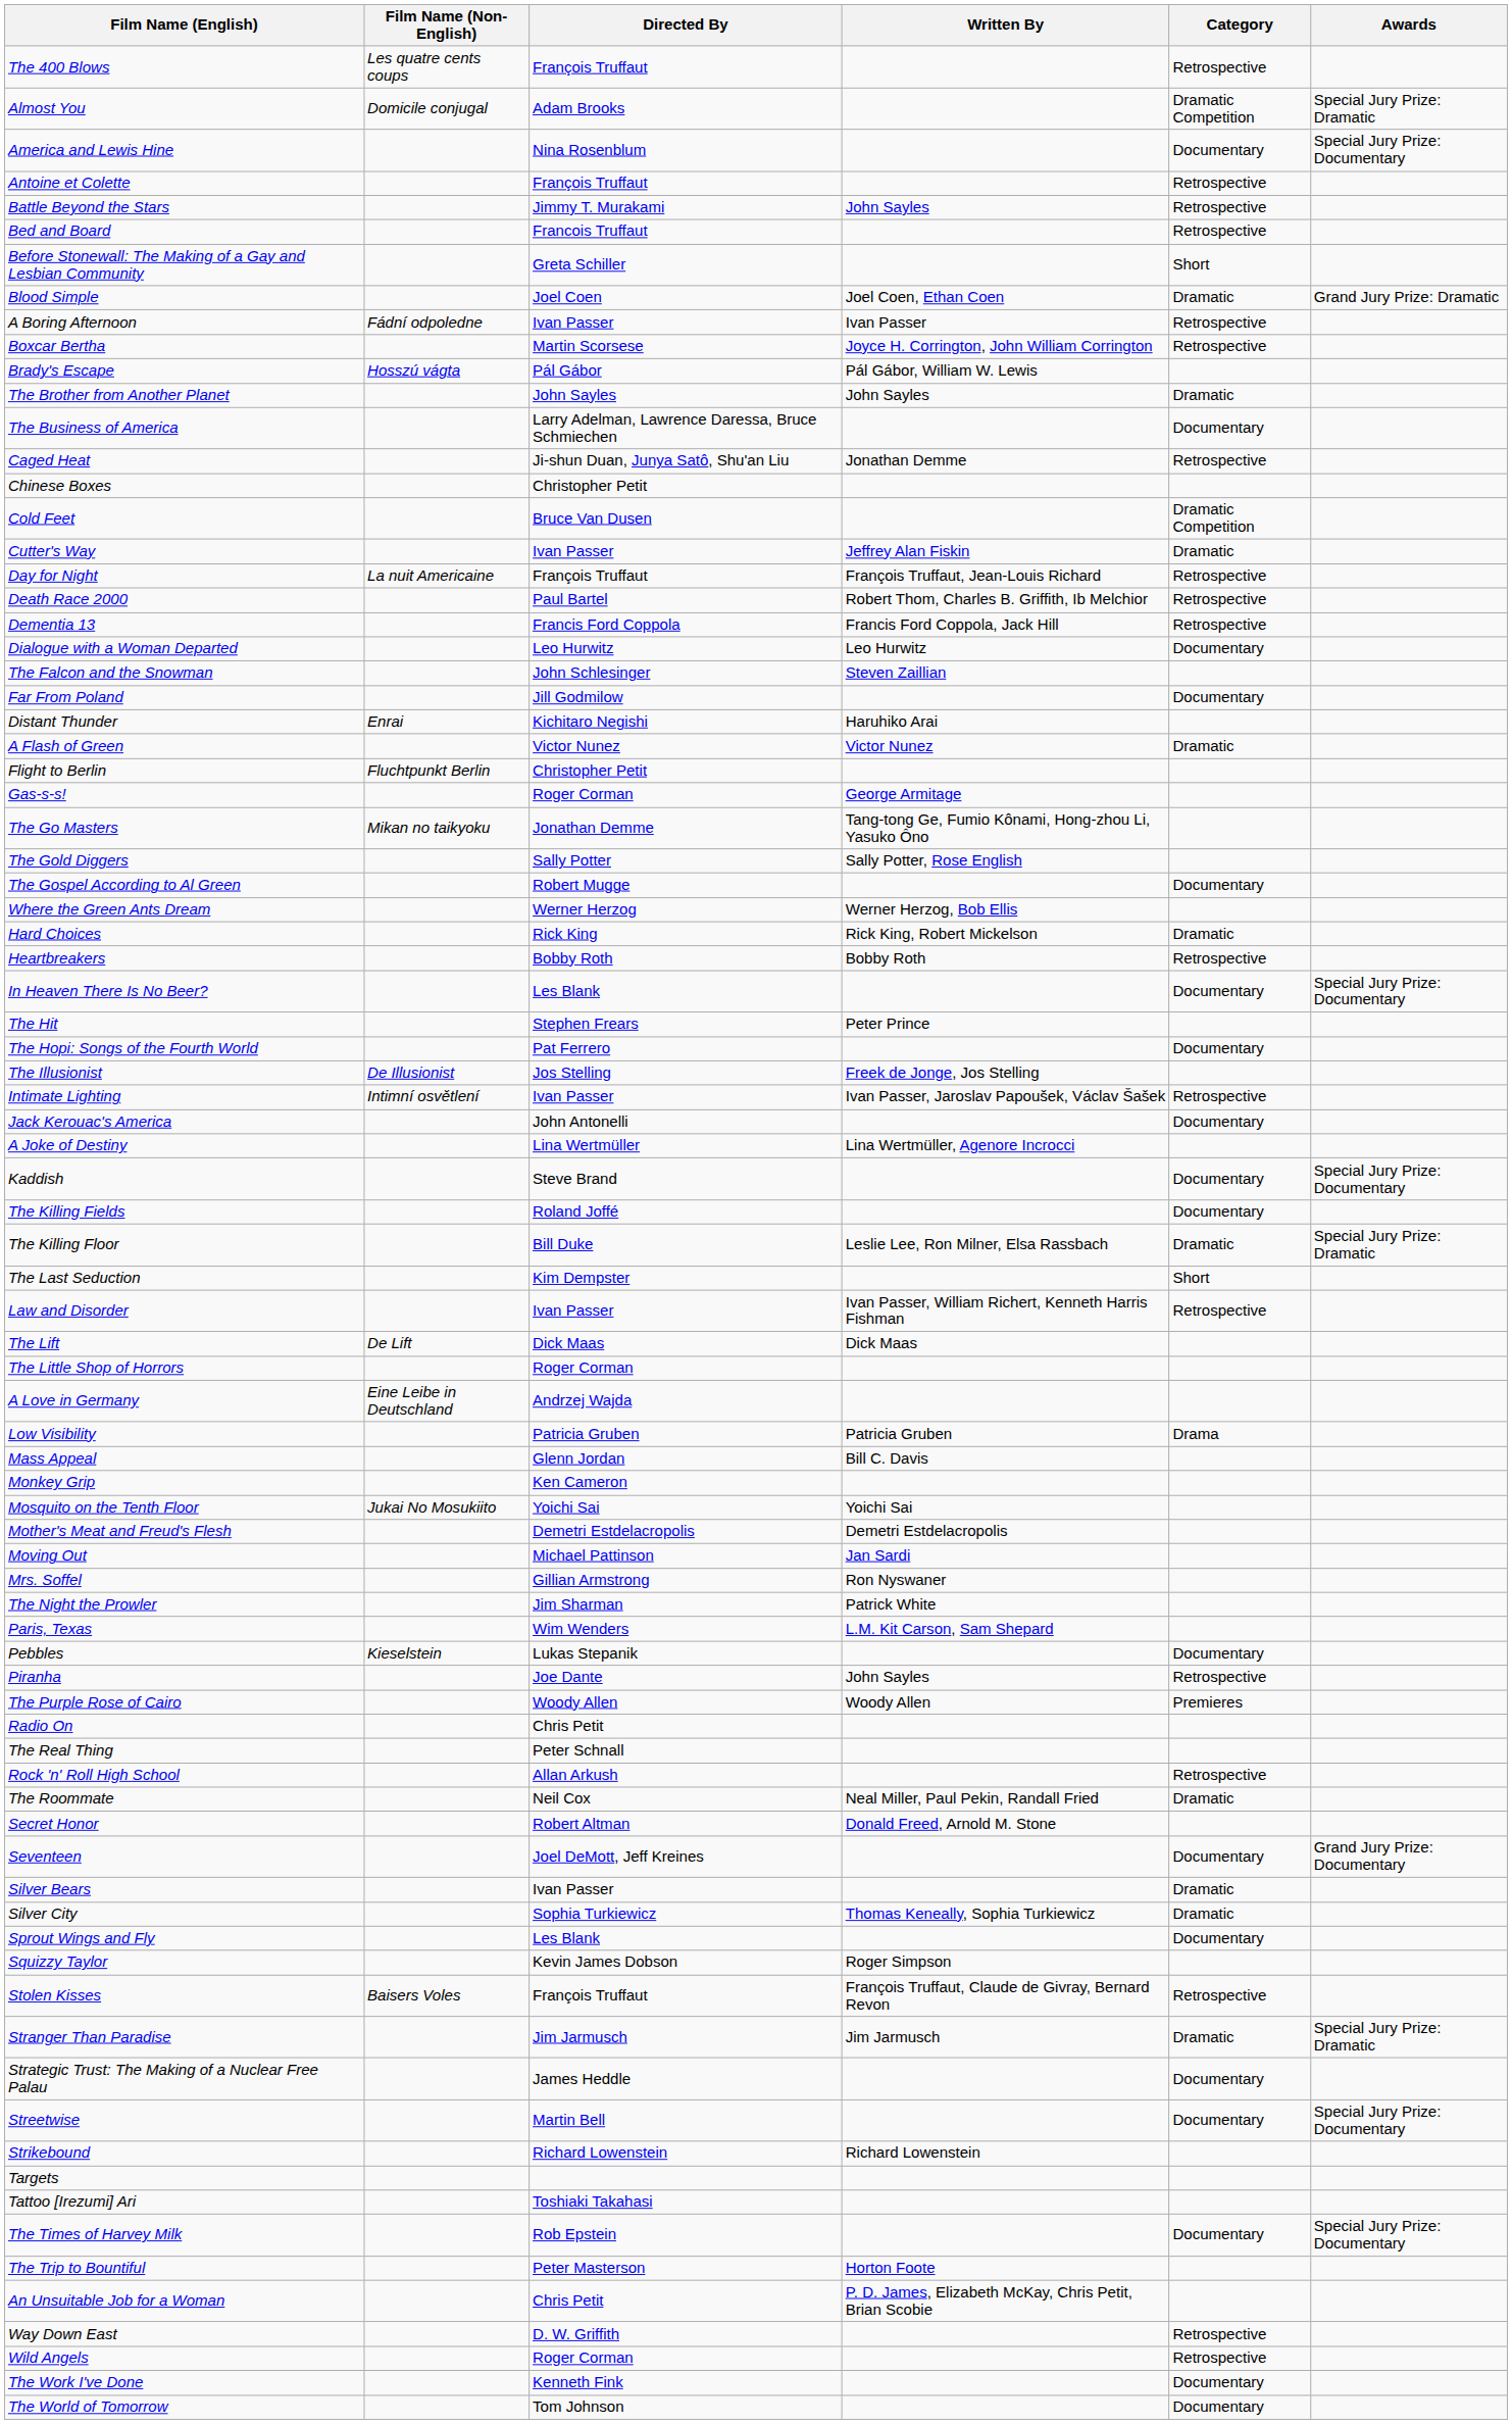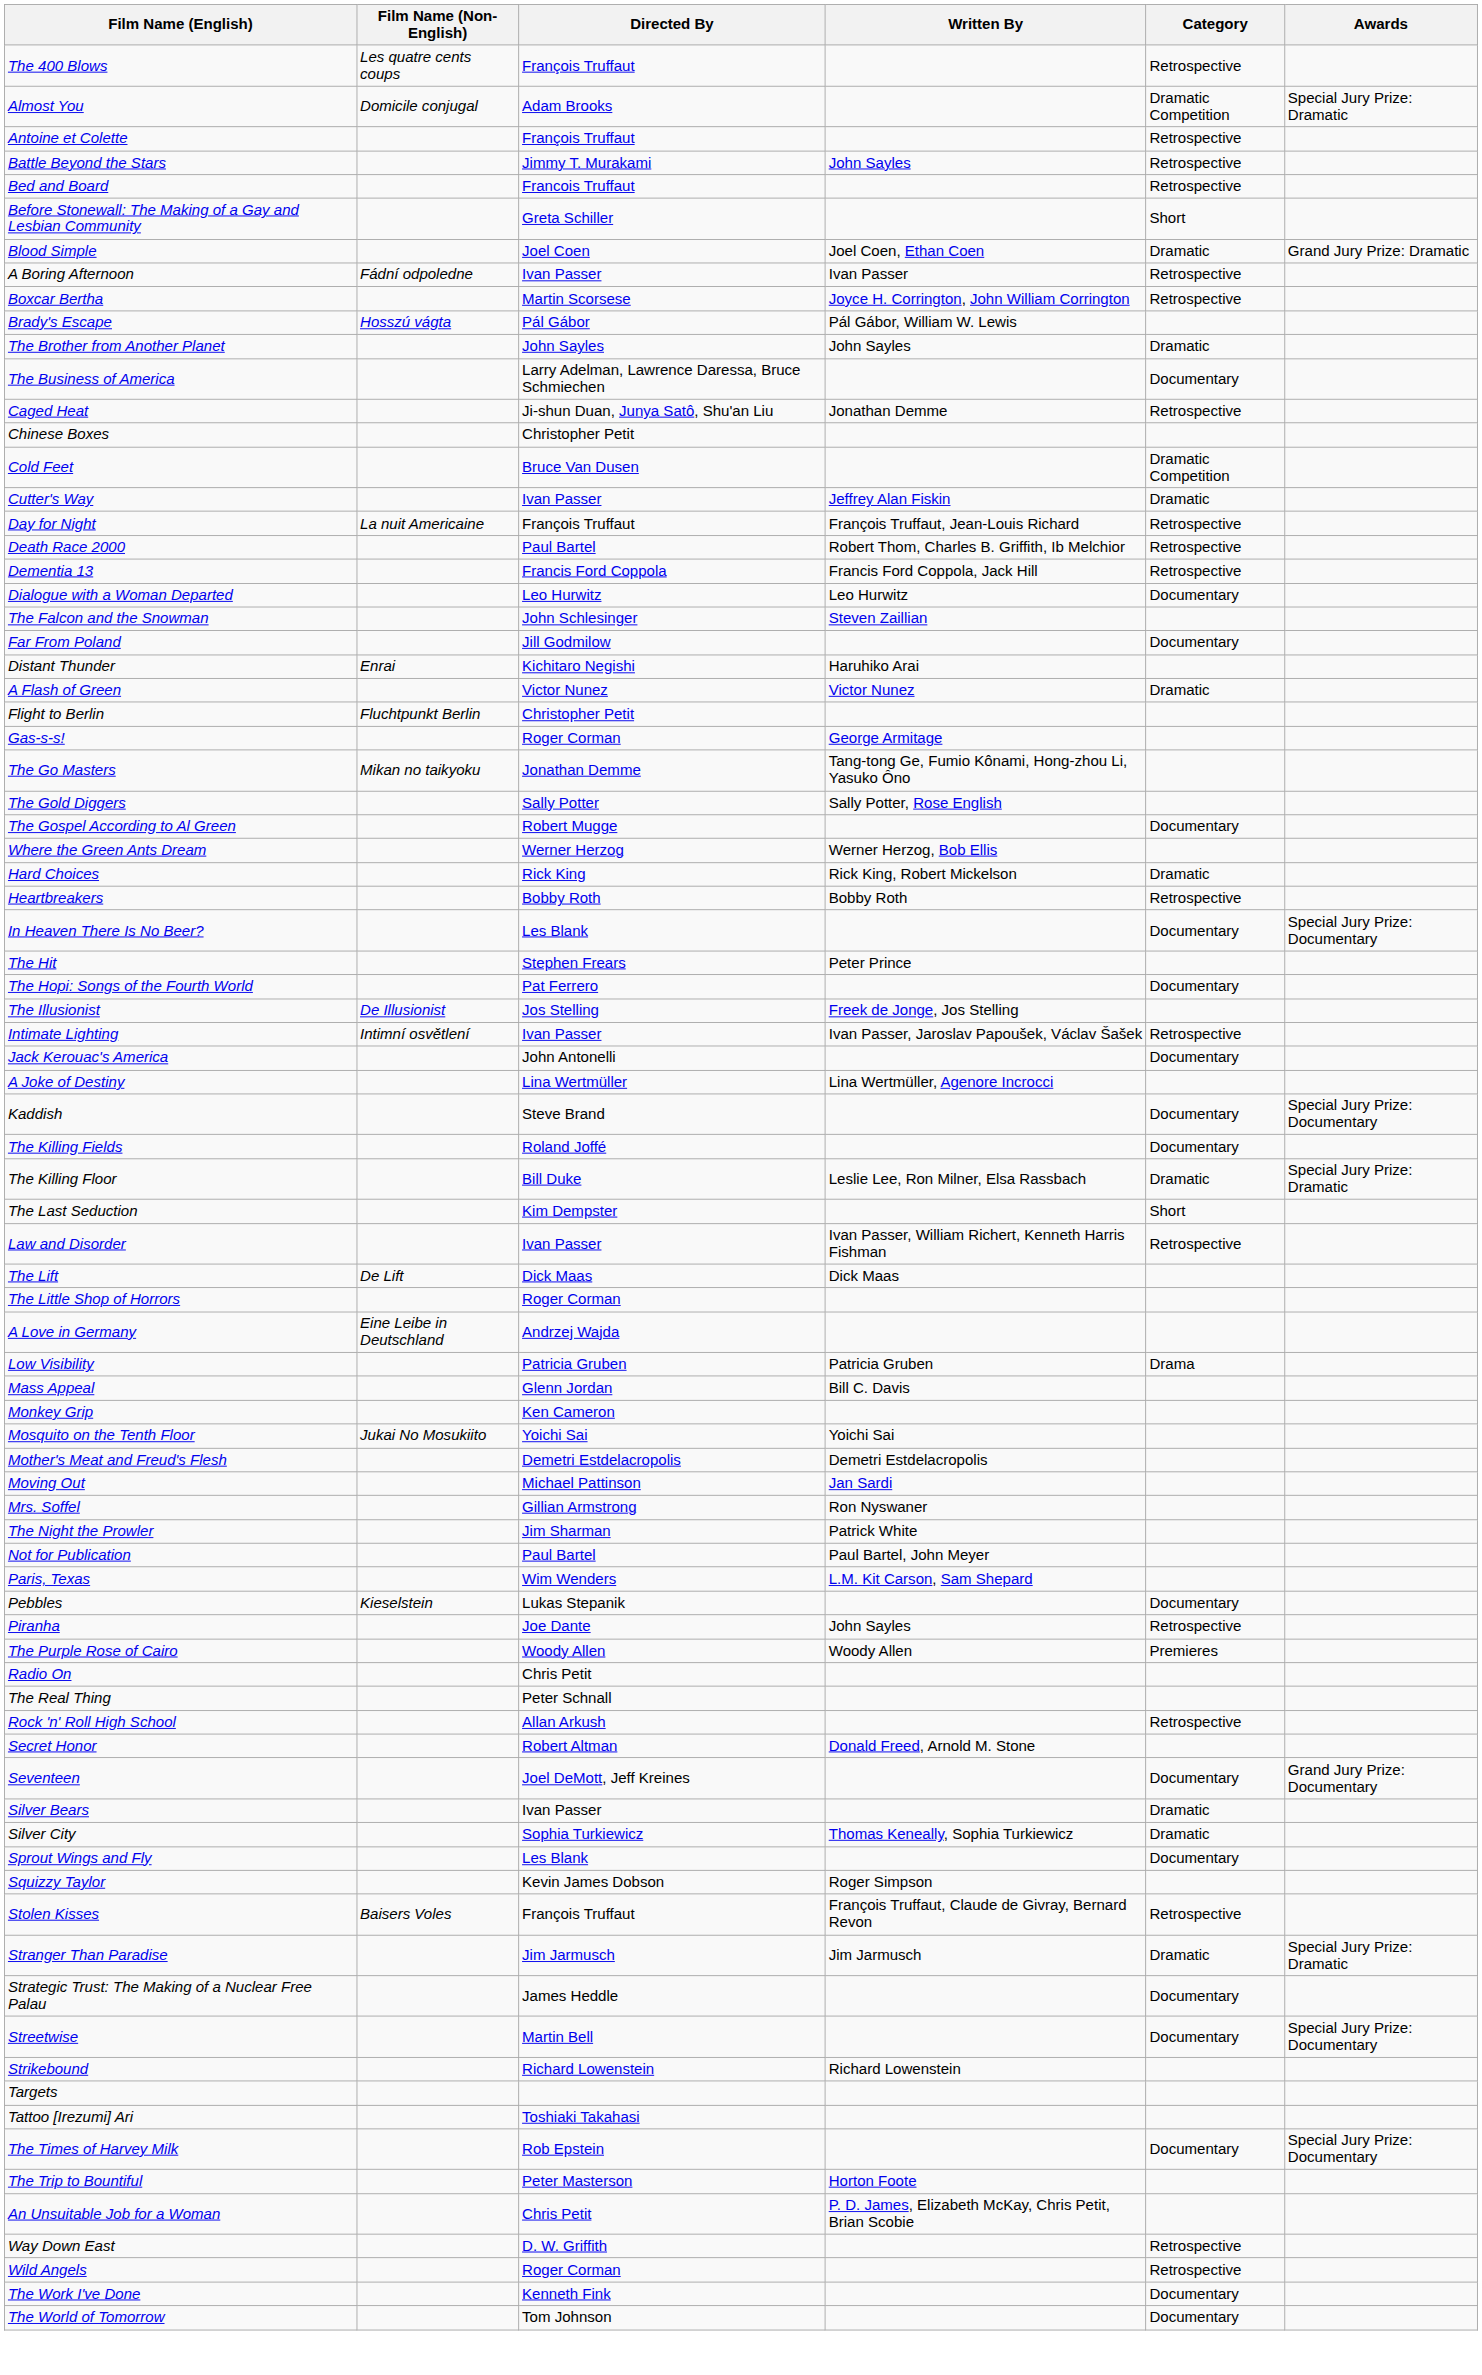- row: America and Lewis Hine | Nina Rosenblum | Documentary | Special Jury Prize: Documentary
+ row: Not for Publication | Paul Bartel | Paul Bartel, John Meyer
- row: The Roommate | Neil Cox | Neal Miller, Paul Pekin, Randall Fried | Dramatic
